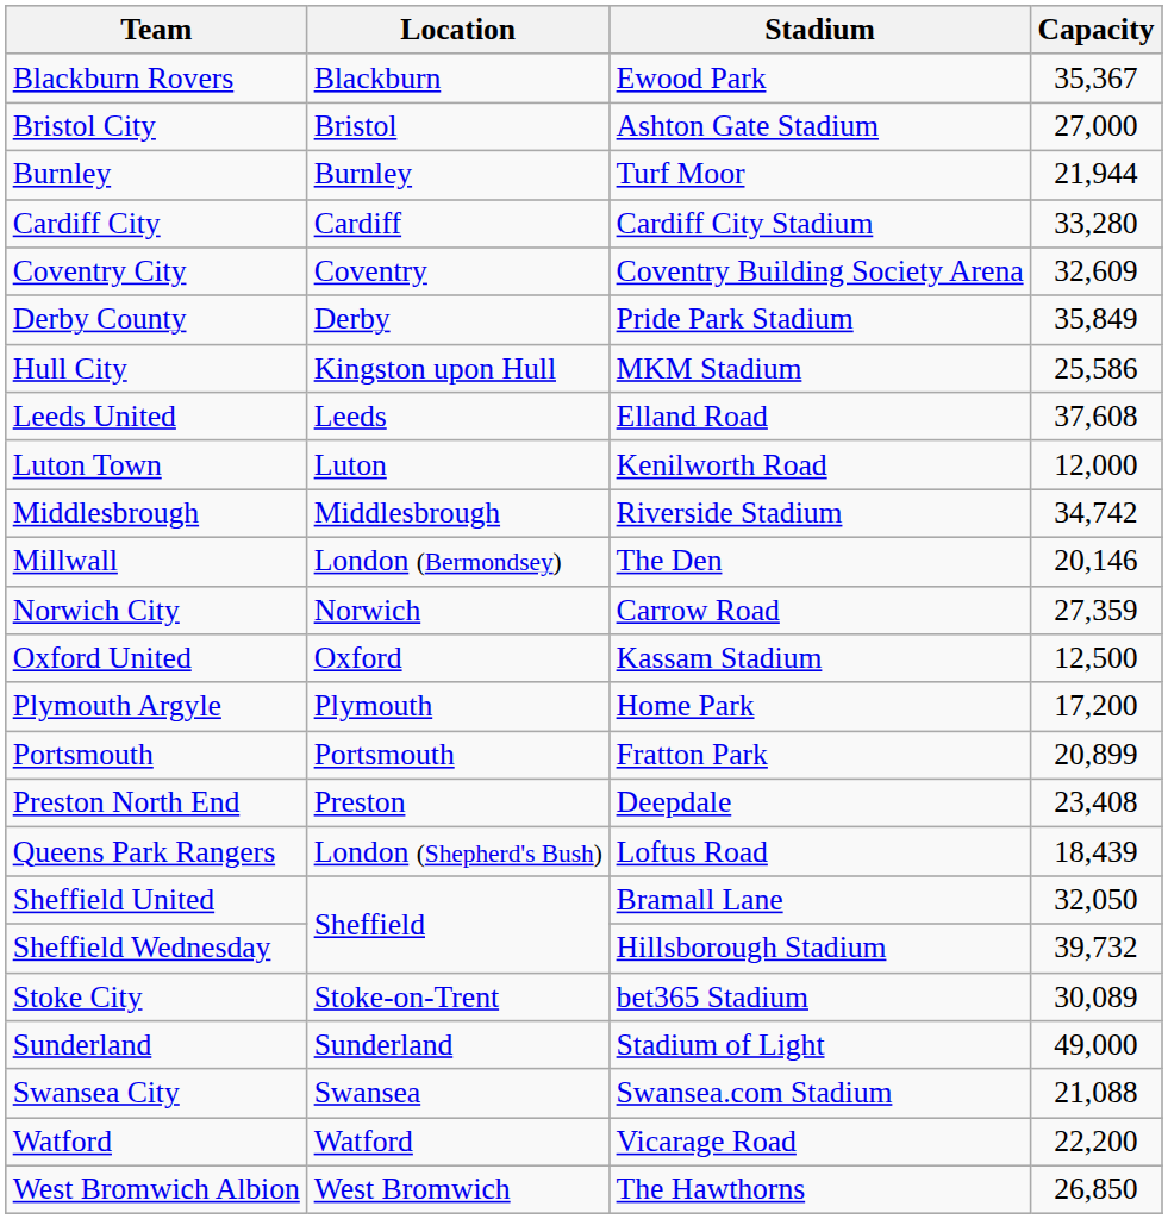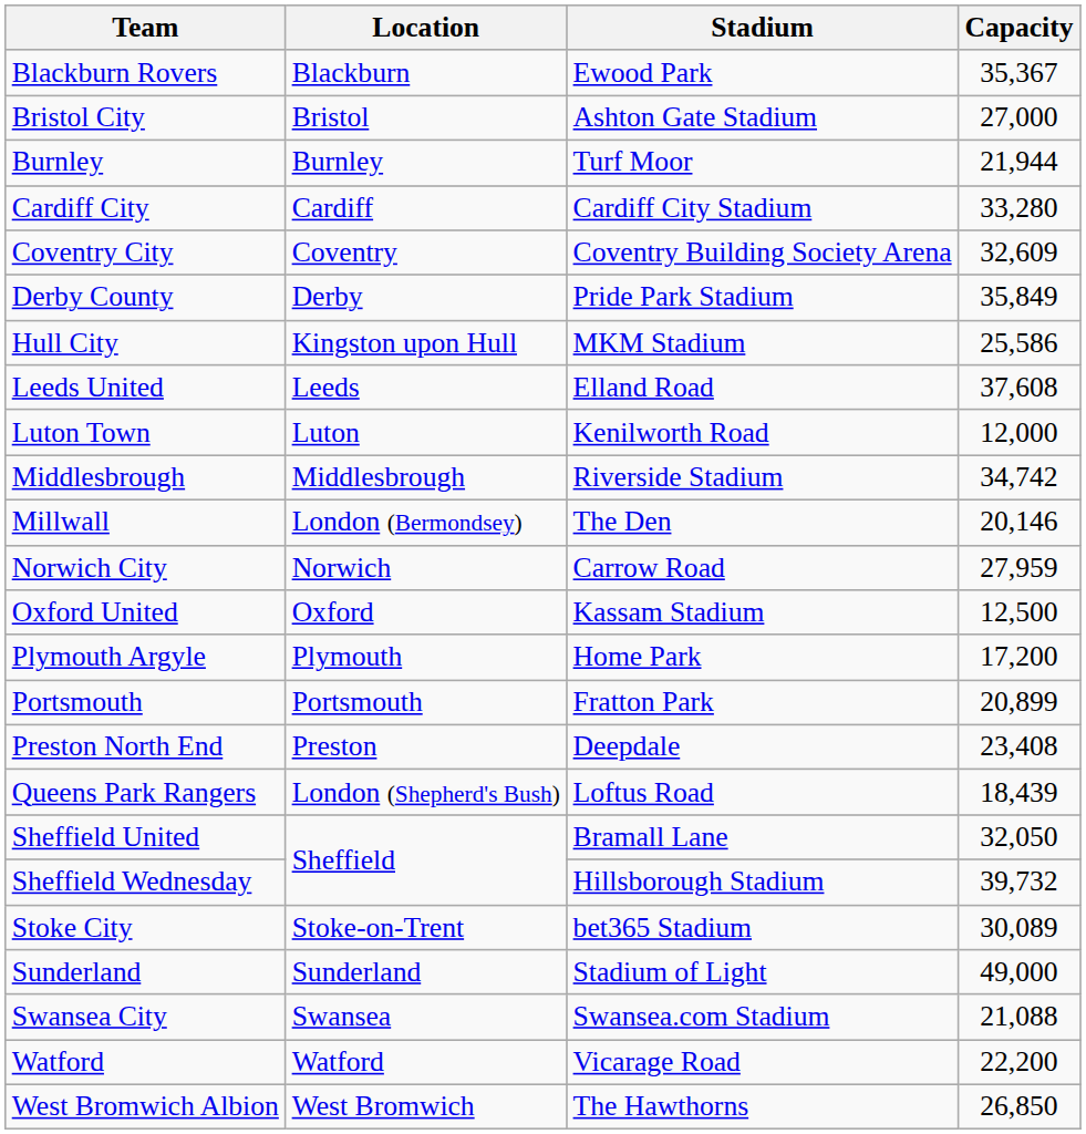Norwich City | Capacity: 27,359 -> 27,959
